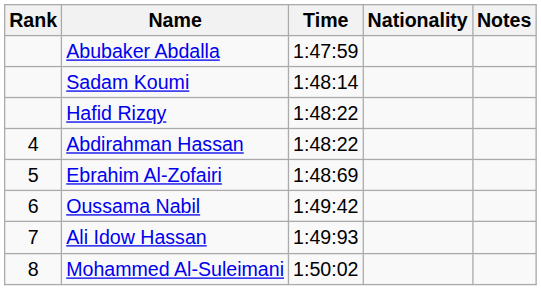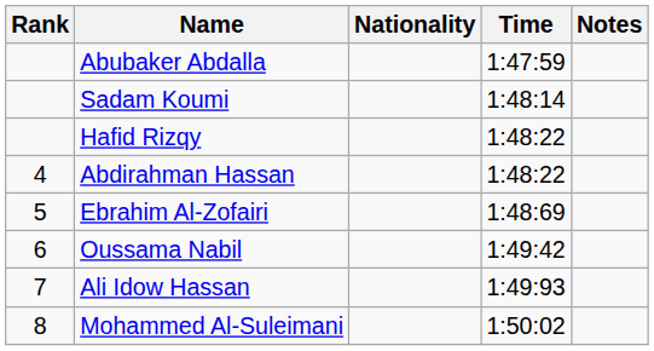columns swapped: Nationality <-> Time
